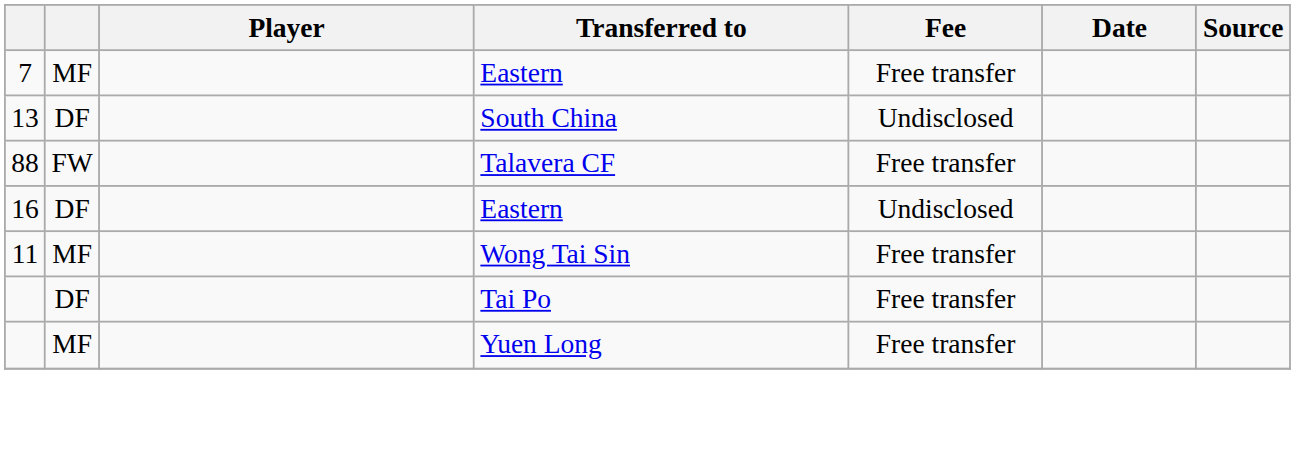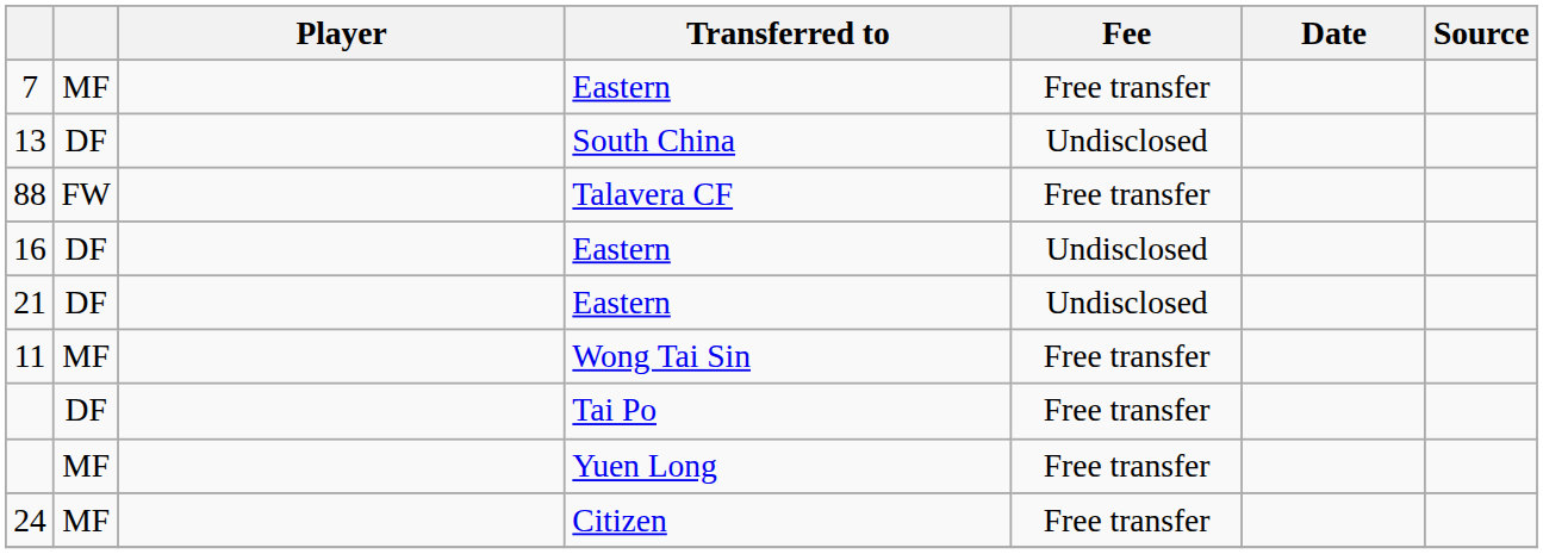+ row: 21 | DF | Eastern | Undisclosed
+ row: 24 | MF | Citizen | Free transfer
